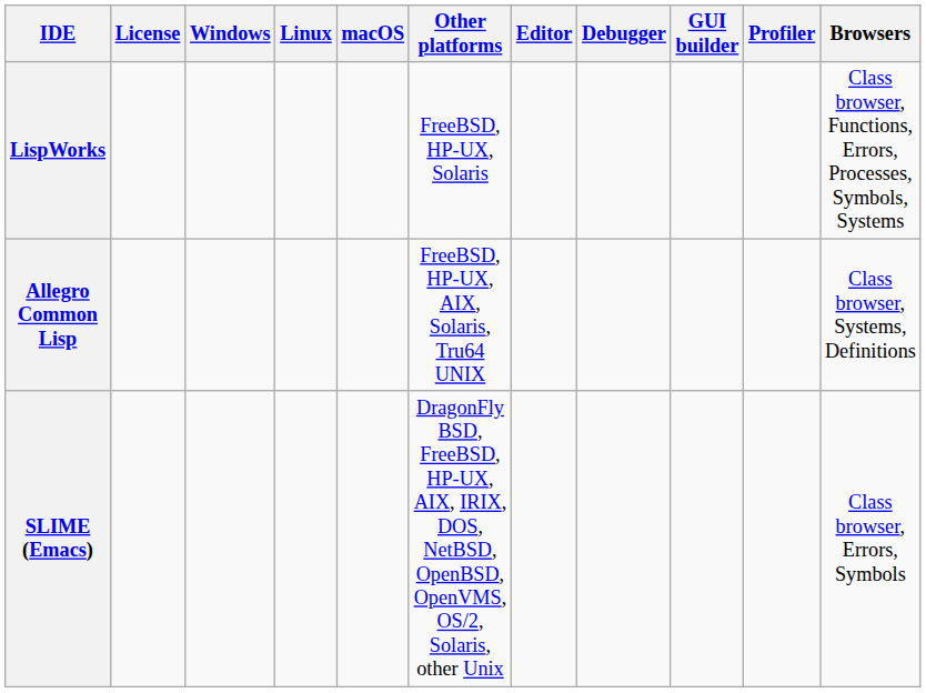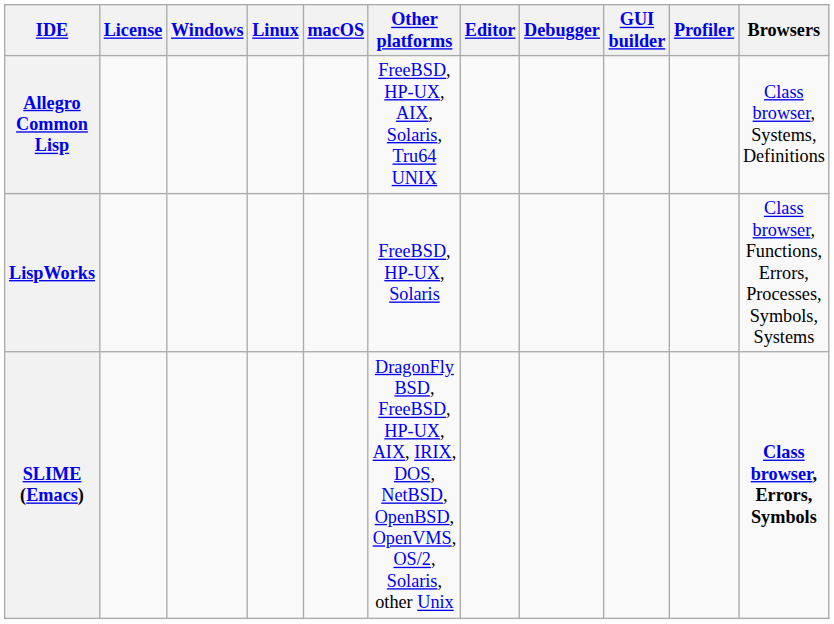rows swapped: Allegro Common Lisp <-> LispWorks
SLIME (Emacs) | Browsers: normal -> bold
